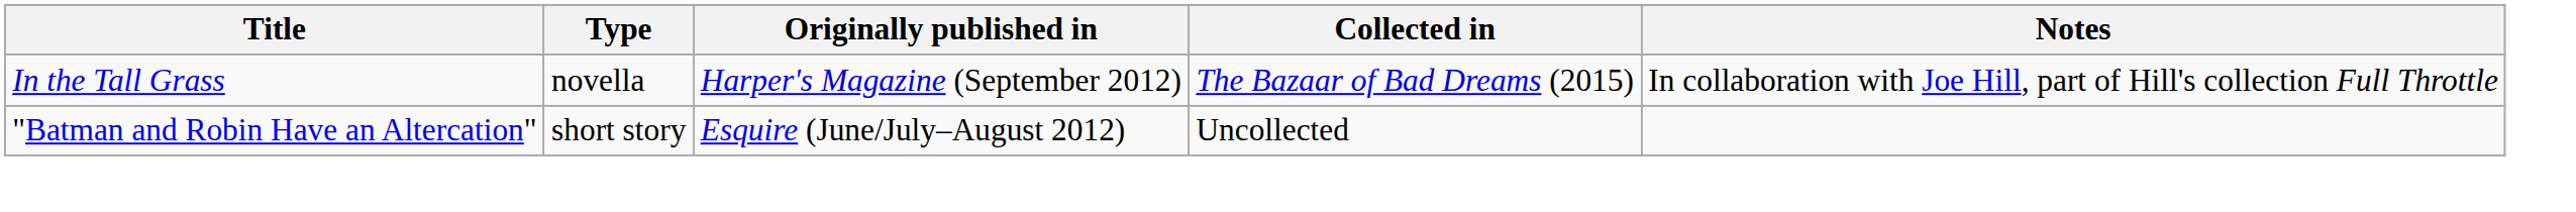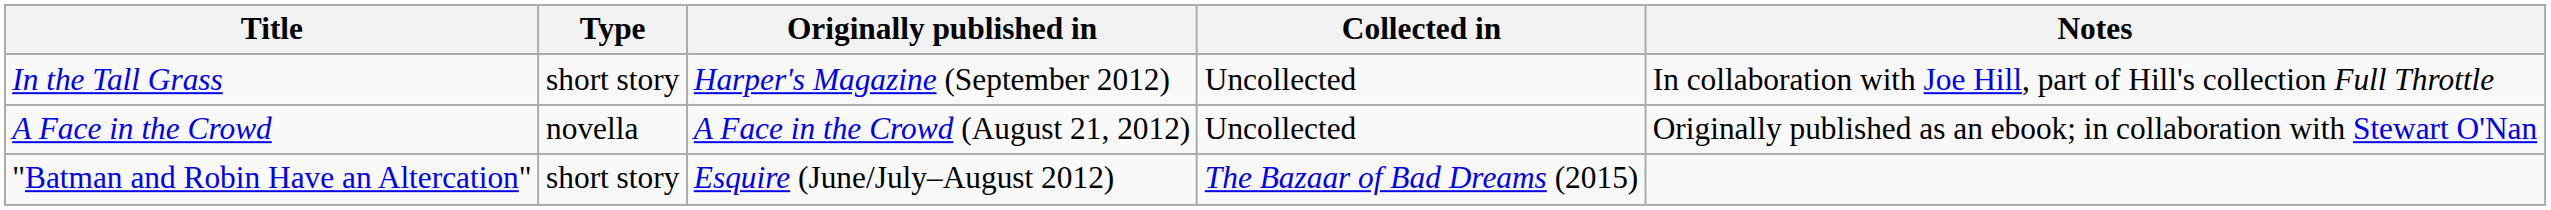In the Tall Grass | Type: novella -> short story
In the Tall Grass | Collected in: The Bazaar of Bad Dreams (2015) -> Uncollected
+ row: A Face in the Crowd | novella | A Face in the Crowd (August 21, 2012) | Uncollected | Originally published as an ebook; in collaboration with Stewart O'Nan
"Batman and Robin Have an Altercation" | Collected in: Uncollected -> The Bazaar of Bad Dreams (2015)
